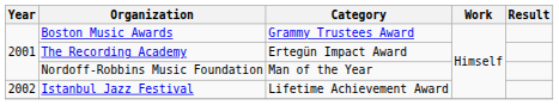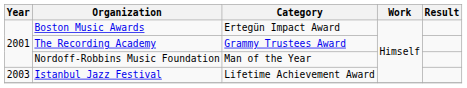Boston Music Awards | Category: Grammy Trustees Award -> Ertegün Impact Award
The Recording Academy | Category: Ertegün Impact Award -> Grammy Trustees Award
Istanbul Jazz Festival | Year: 2002 -> 2003
